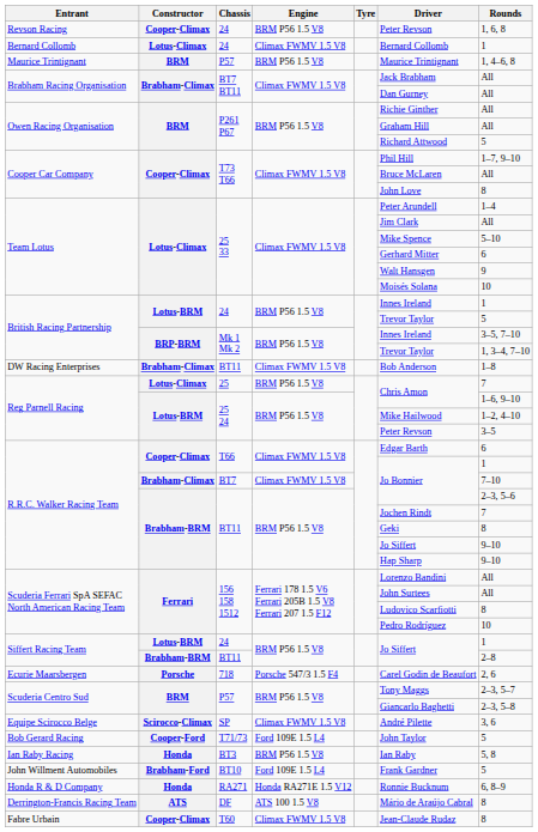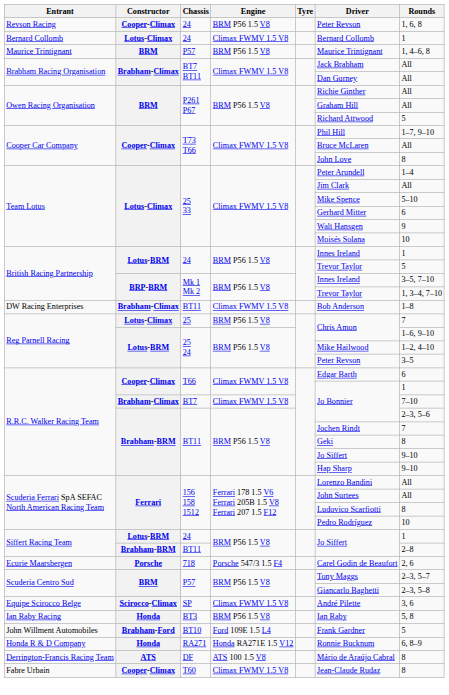- row: Bob Gerard Racing | Cooper-Ford | T71/73 | Ford 109E 1.5 L4 | John Taylor | 5
